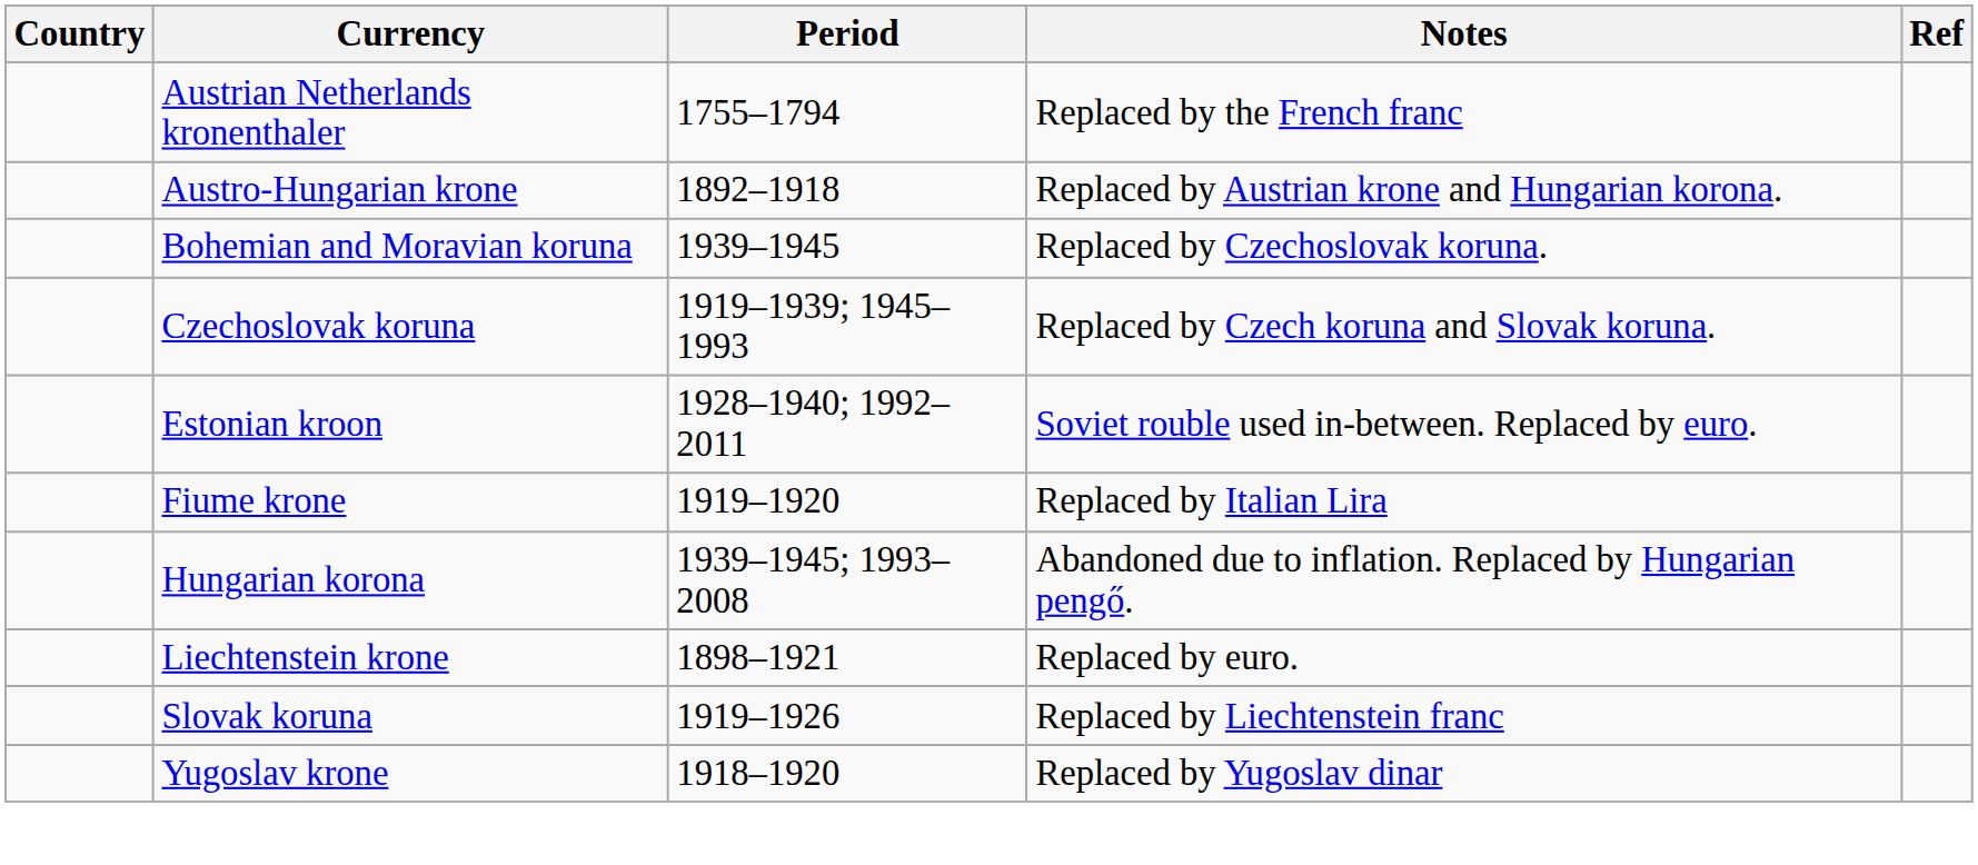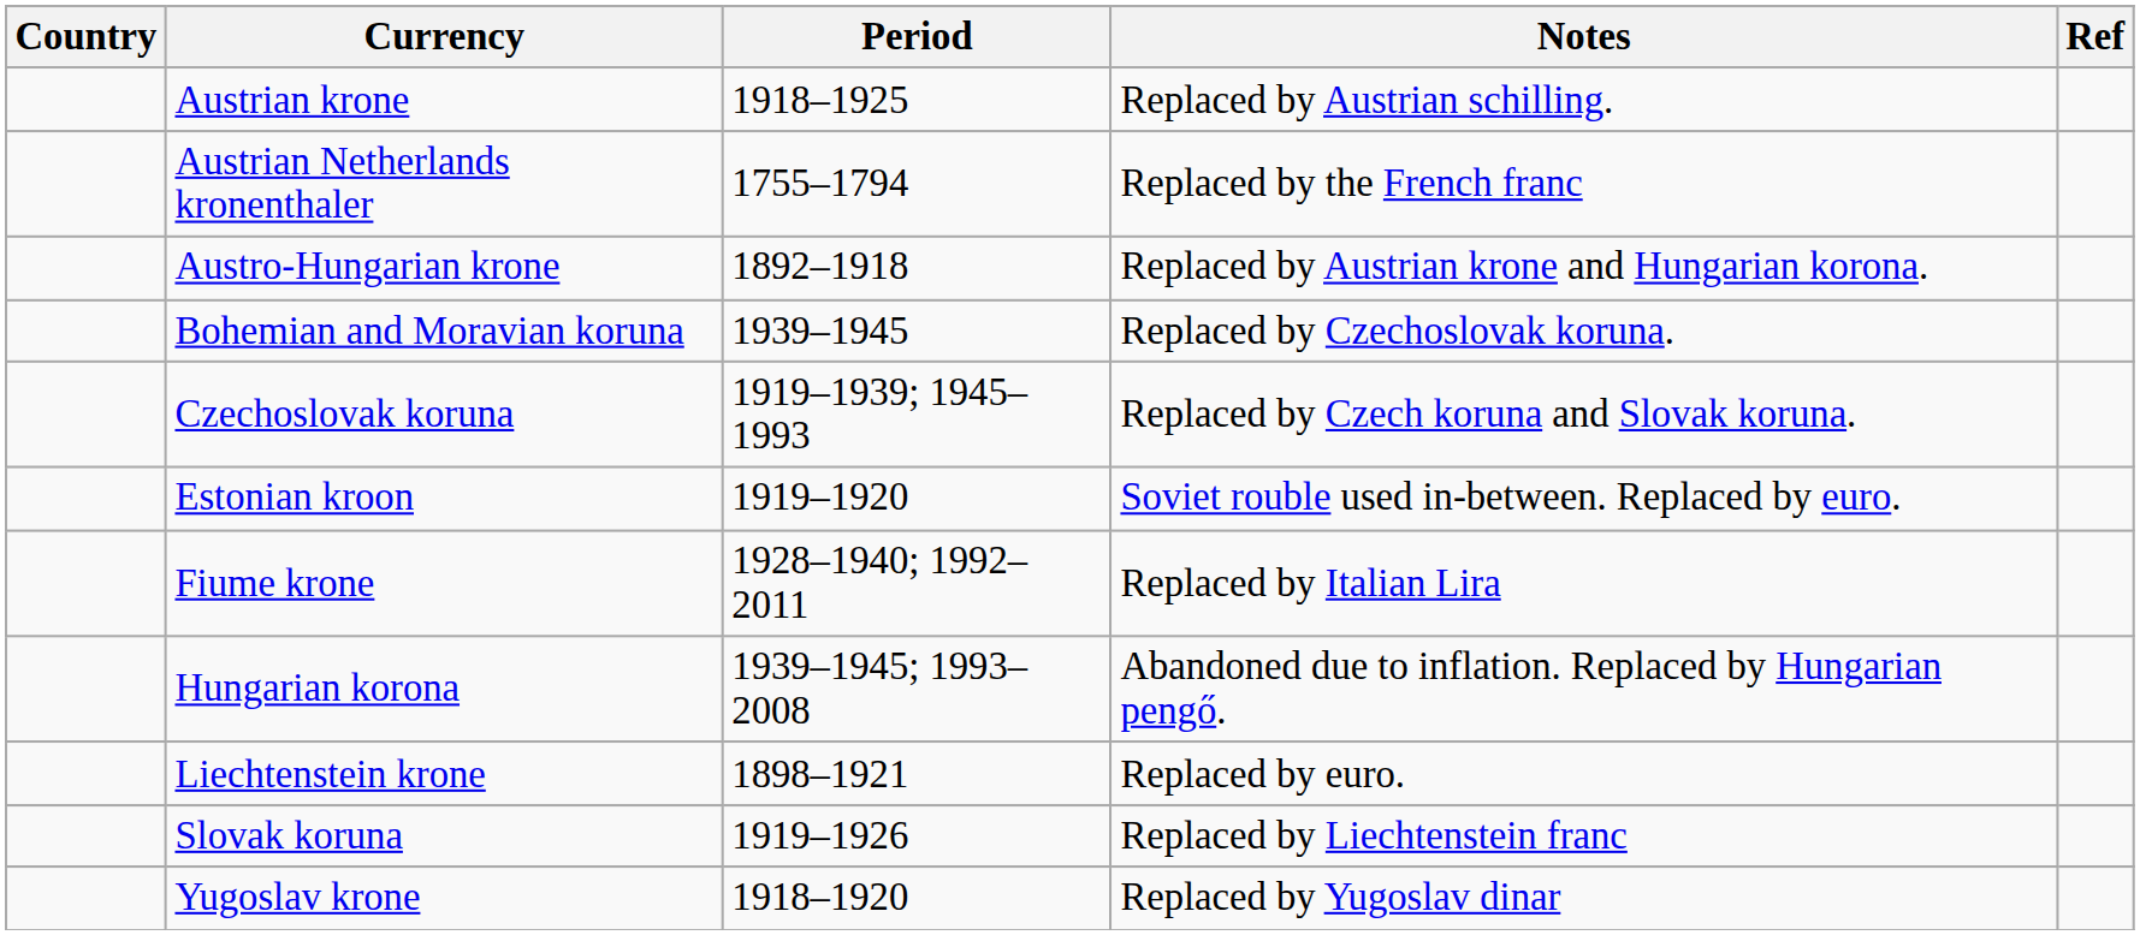+ row: Austrian krone | 1918–1925 | Replaced by Austrian schilling.
Estonian kroon | Period: 1928–1940; 1992–2011 -> 1919–1920
Fiume krone | Period: 1919–1920 -> 1928–1940; 1992–2011
